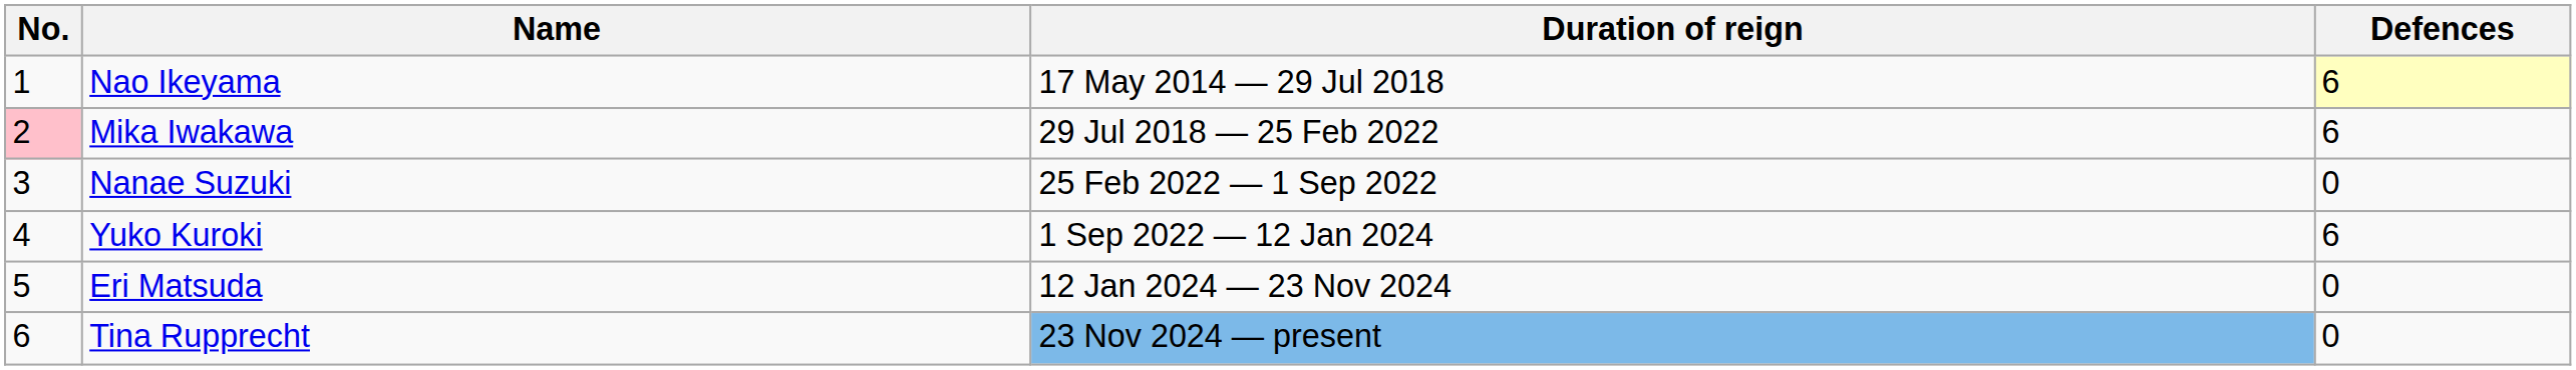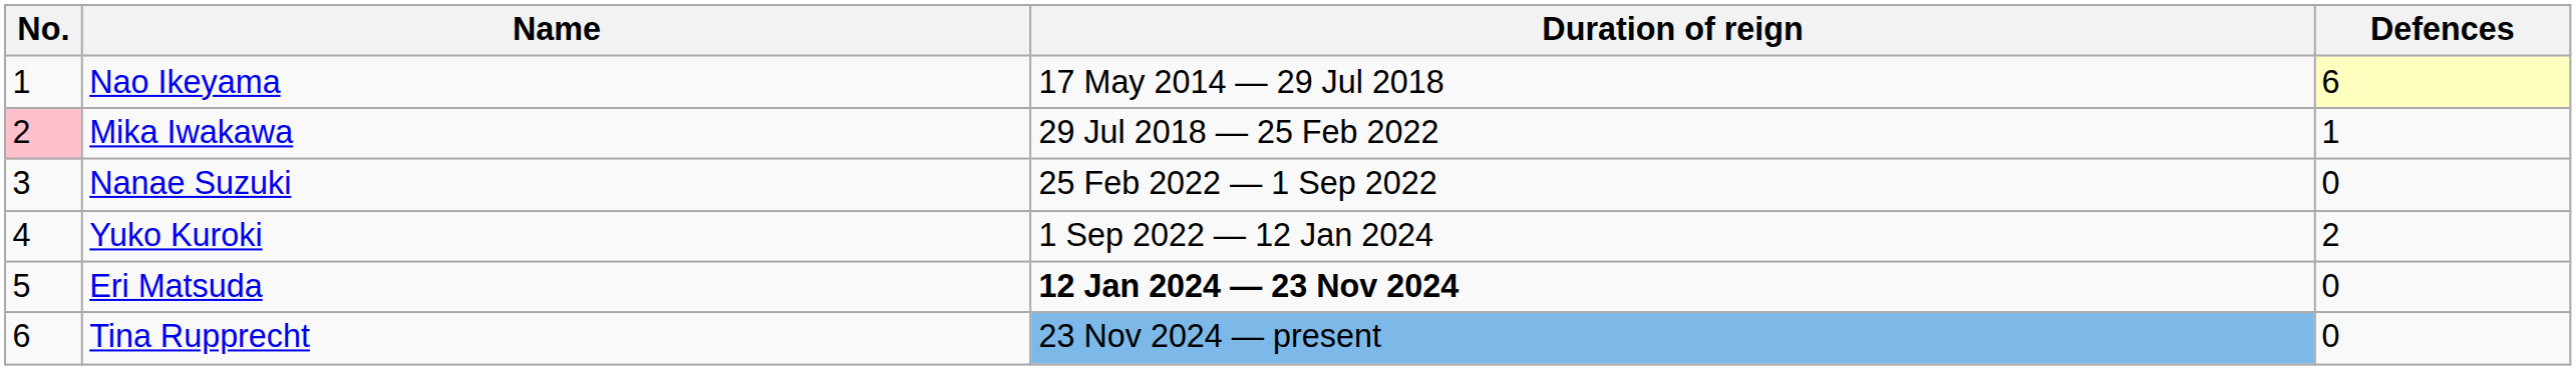Mika Iwakawa | Defences: 6 -> 1
Yuko Kuroki | Defences: 6 -> 2
Eri Matsuda | Duration of reign: normal -> bold
